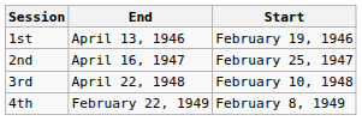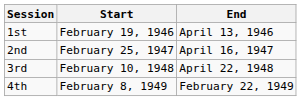columns swapped: Start <-> End
